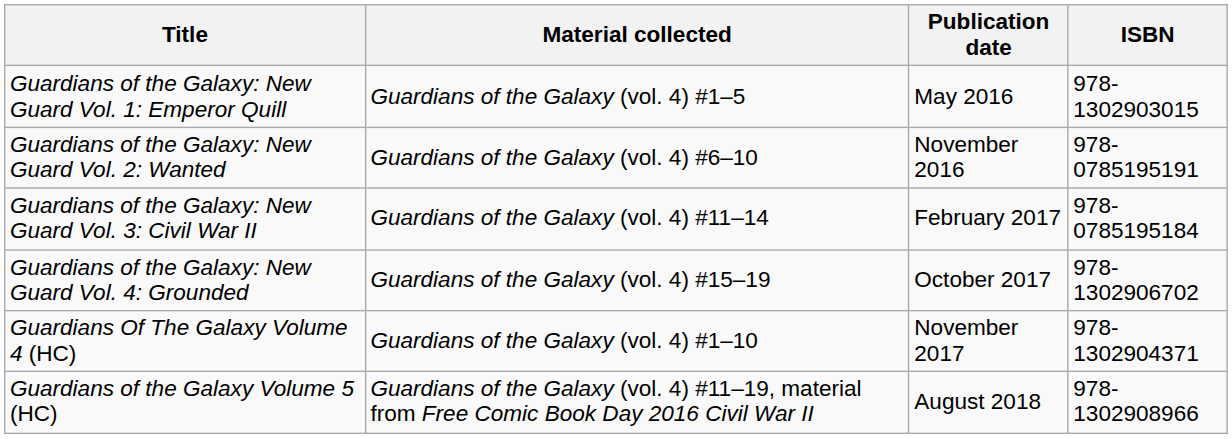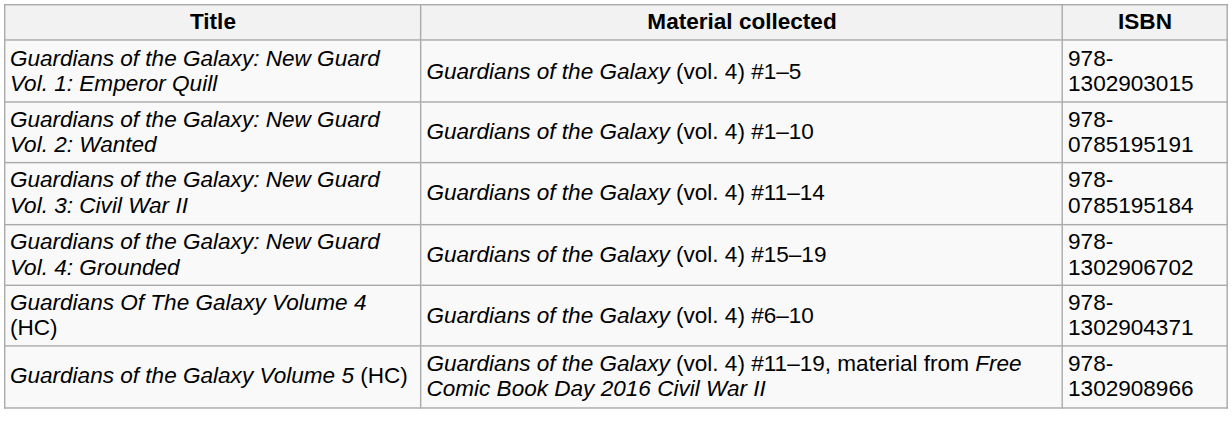- column: Publication date | May 2016 | November 2016 | February 2017 | October 2017 | November 2017 | August 2018
Guardians of the Galaxy: New Guard Vol. 2: Wanted | Material collected: Guardians of the Galaxy (vol. 4) #6–10 -> Guardians of the Galaxy (vol. 4) #1–10
Guardians Of The Galaxy Volume 4 (HC) | Material collected: Guardians of the Galaxy (vol. 4) #1–10 -> Guardians of the Galaxy (vol. 4) #6–10
